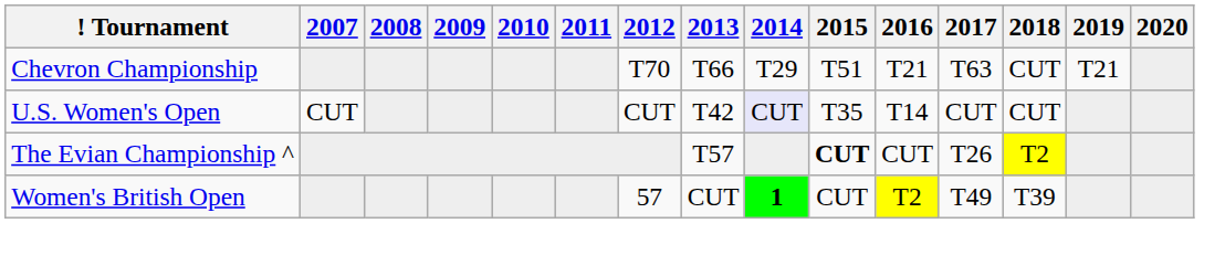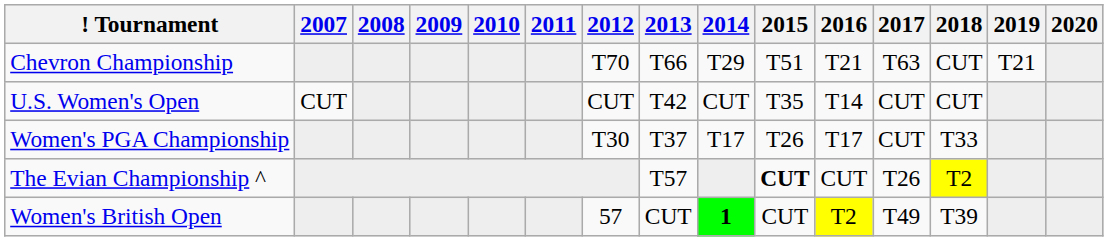U.S. Women's Open | 2014: lavender background -> no background
+ row: Women's PGA Championship | T30 | T37 | T17 | T26 | T17 | CUT | T33
